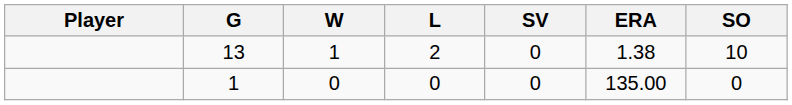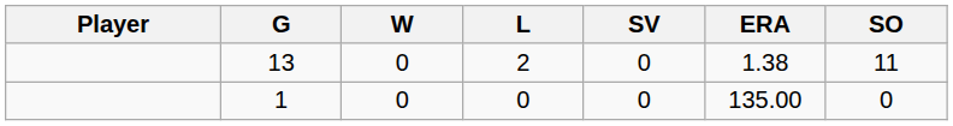13 | W: 1 -> 0
13 | SO: 10 -> 11
